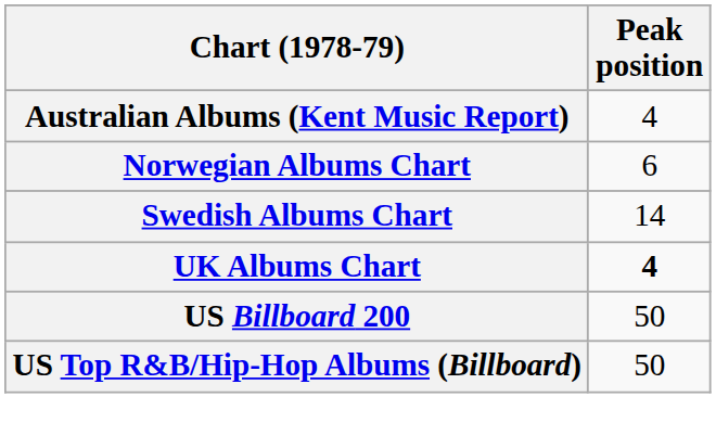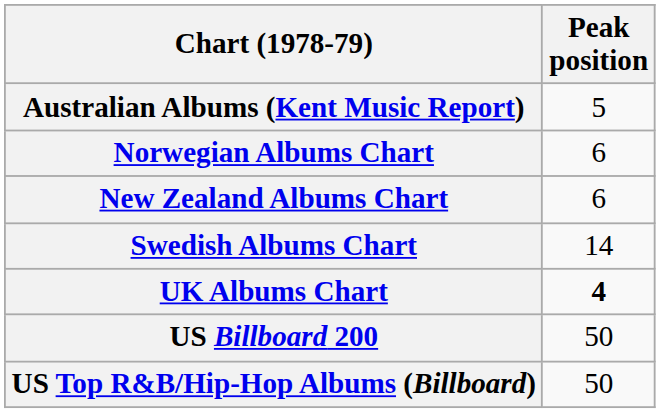Australian Albums (Kent Music Report) | Peak position: 4 -> 5
+ row: New Zealand Albums Chart | 6
